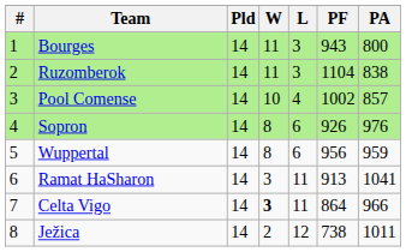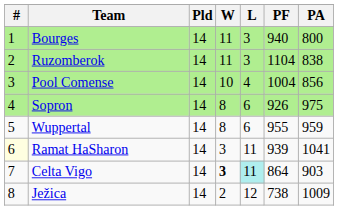Bourges | PF: 943 -> 940
Pool Comense | PF: 1002 -> 1004
Pool Comense | PA: 857 -> 856
Sopron | PA: 976 -> 975
Wuppertal | PF: 956 -> 955
Ramat HaSharon | #: no background -> lightyellow background
Ramat HaSharon | PF: 913 -> 939
Celta Vigo | L: no background -> paleturquoise background
Celta Vigo | PA: 966 -> 903
Ježica | PA: 1011 -> 1009
